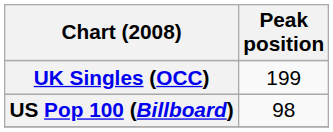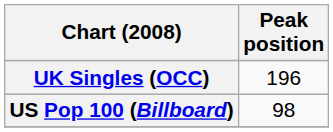UK Singles (OCC) | Peak position: 199 -> 196
